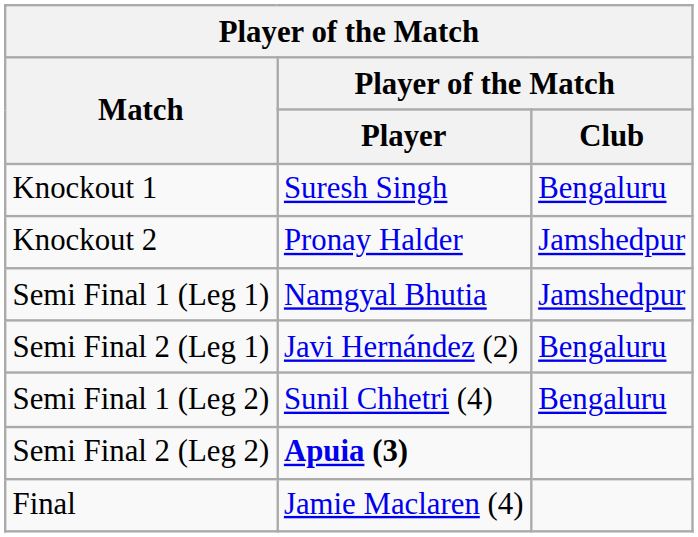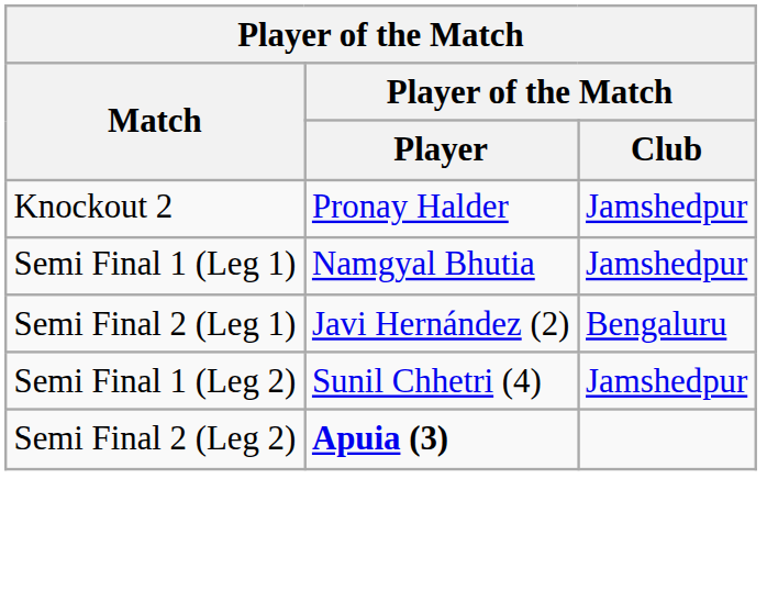- row: Knockout 1 | Suresh Singh | Bengaluru
Semi Final 1 (Leg 2) | Player of the Match / Club: Bengaluru -> Jamshedpur
- row: Final | Jamie Maclaren (4)
